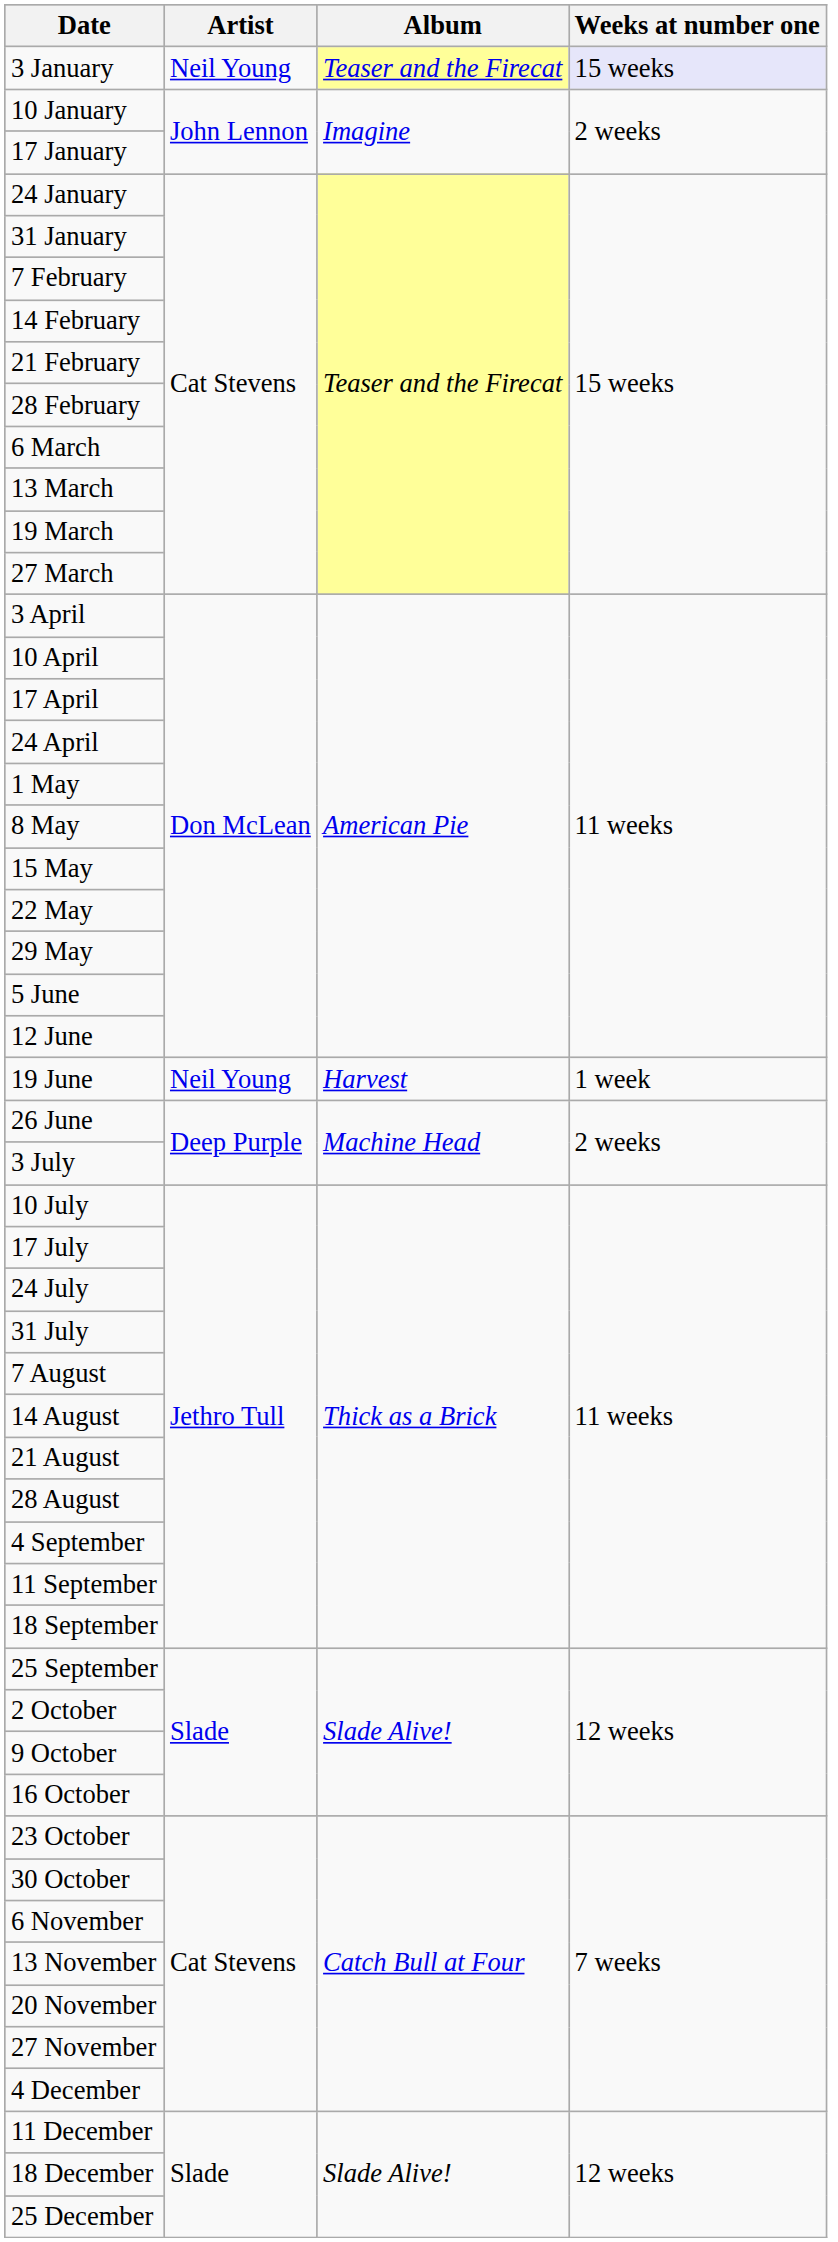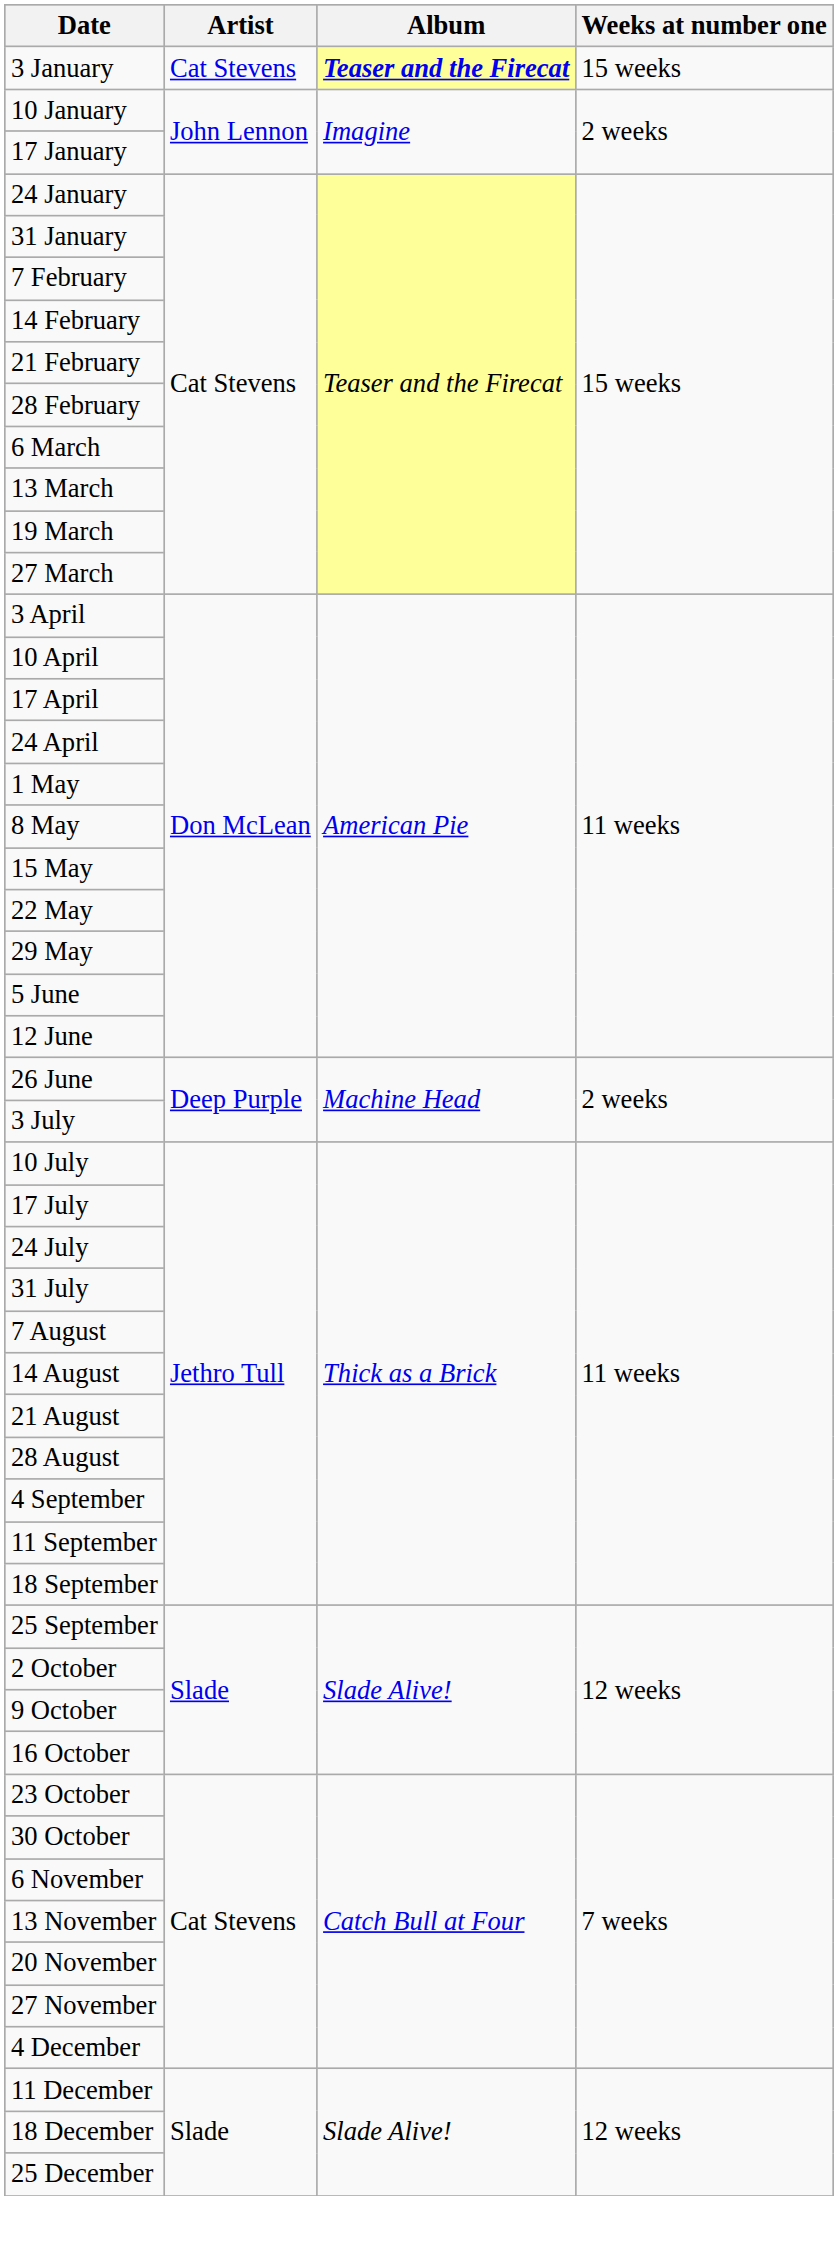3 January | Artist: Neil Young -> Cat Stevens
3 January | Album: normal -> bold
3 January | Weeks at number one: lavender background -> no background
- row: 19 June | Neil Young | Harvest | 1 week
